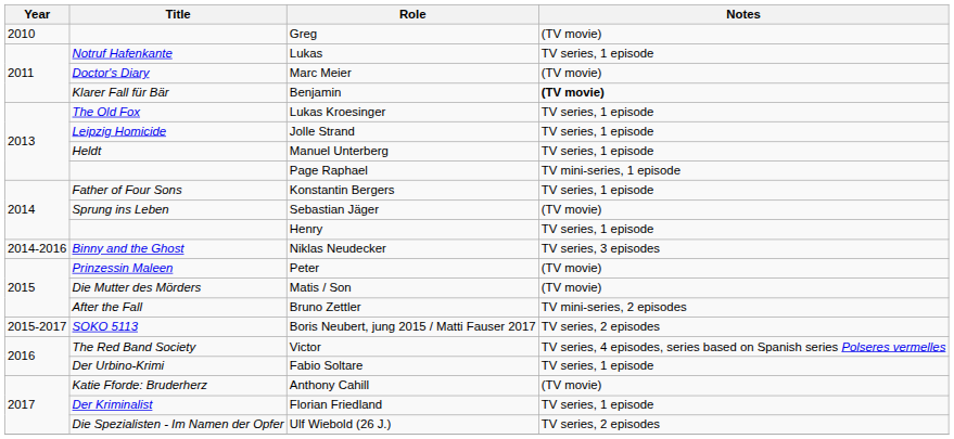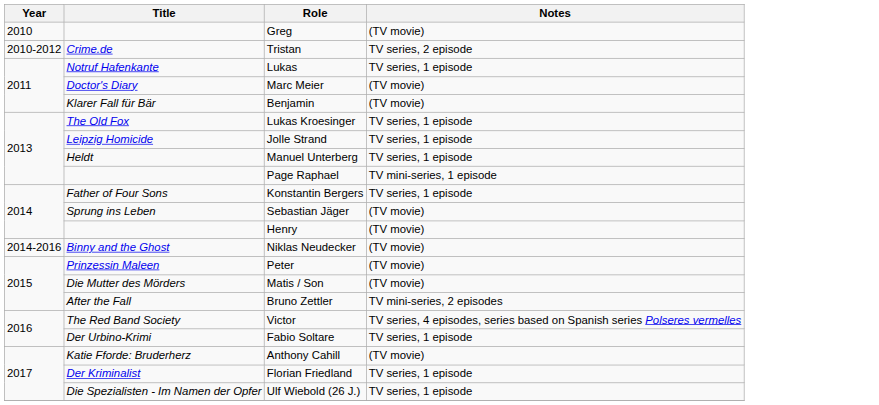+ row: 2010-2012 | Crime.de | Tristan | TV series, 2 episode
Benjamin | Notes: bold -> normal
Henry | Notes: TV series, 1 episode -> (TV movie)
Niklas Neudecker | Notes: TV series, 3 episodes -> (TV movie)
- row: 2015-2017 | SOKO 5113 | Boris Neubert, jung 2015 / Matti Fauser 2017 | TV series, 2 episodes
Ulf Wiebold (26 J.) | Notes: TV series, 2 episodes -> TV series, 1 episode
